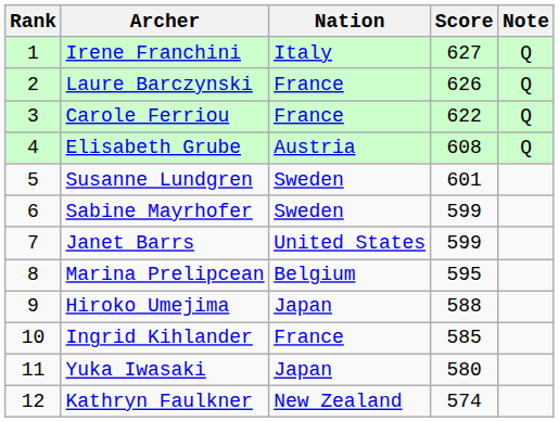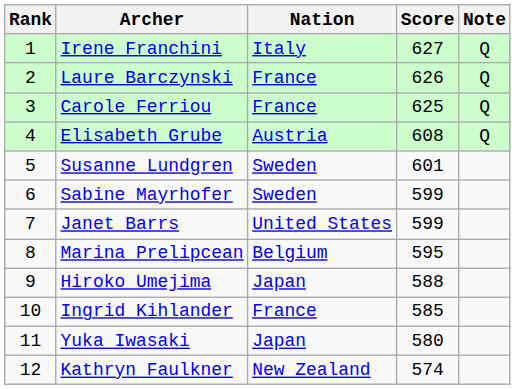Carole Ferriou | Score: 622 -> 625
